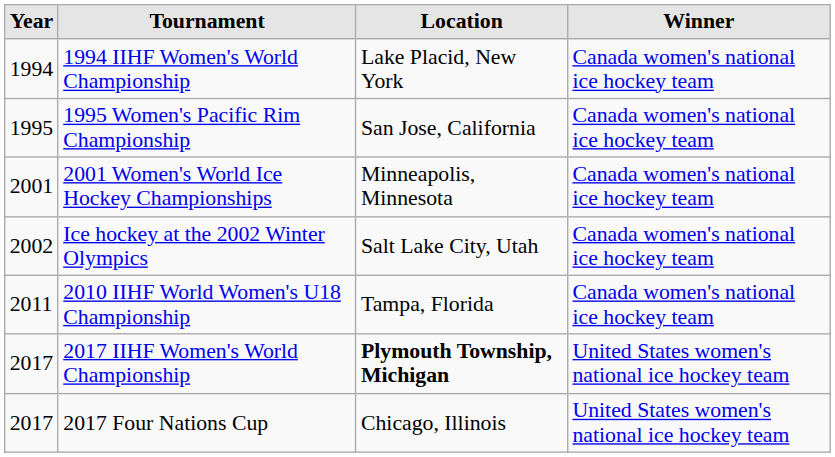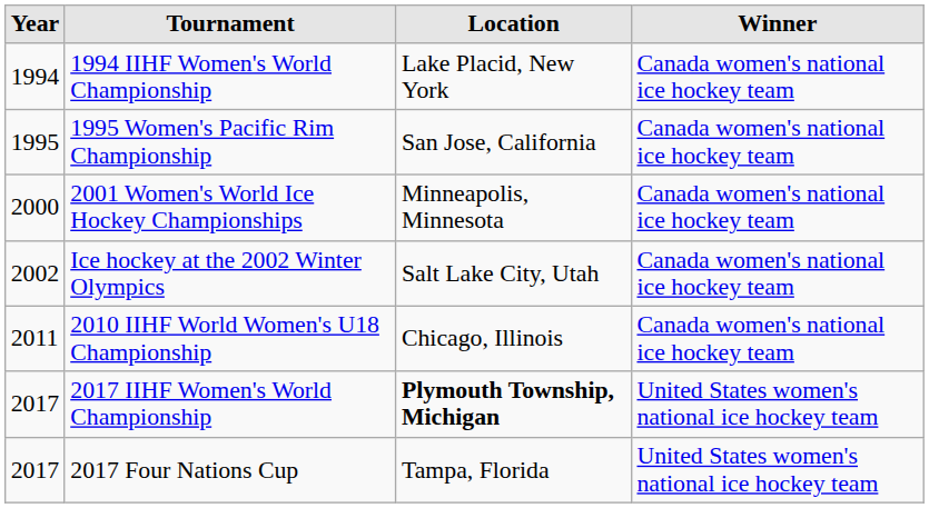2001 Women's World Ice Hockey Championships | Year: 2001 -> 2000
2010 IIHF World Women's U18 Championship | Location: Tampa, Florida -> Chicago, Illinois
2017 Four Nations Cup | Location: Chicago, Illinois -> Tampa, Florida
